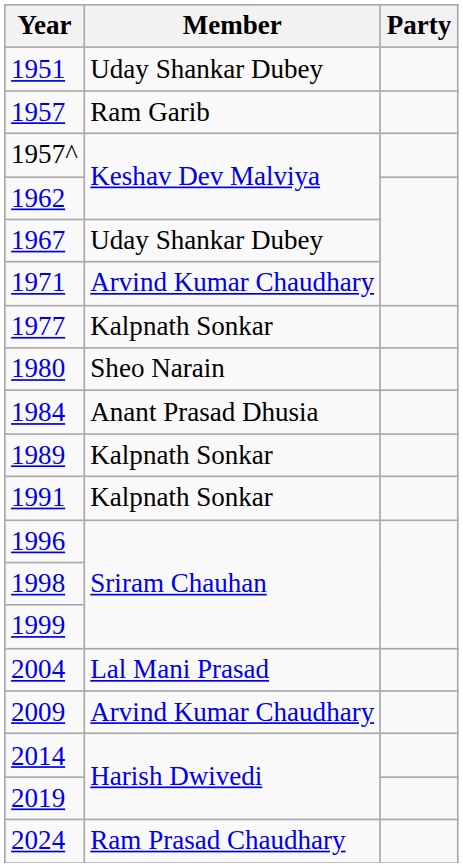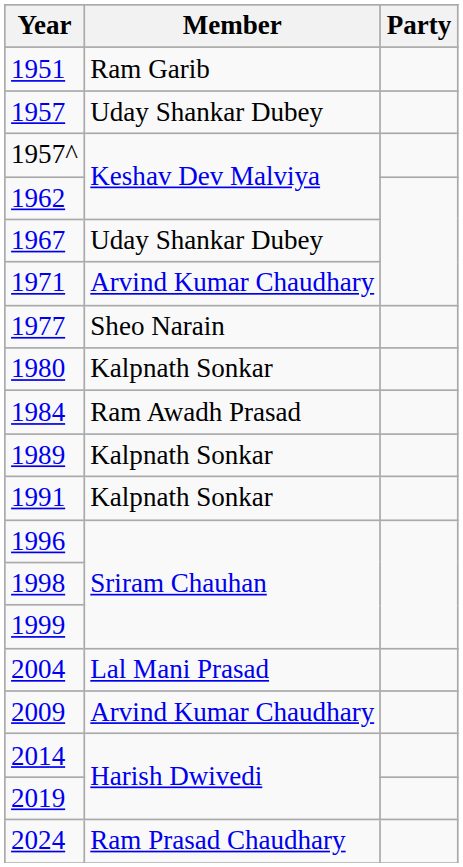1951 | Member: Uday Shankar Dubey -> Ram Garib
1957 | Member: Ram Garib -> Uday Shankar Dubey
1977 | Member: Kalpnath Sonkar -> Sheo Narain
1980 | Member: Sheo Narain -> Kalpnath Sonkar
1984 | Member: Anant Prasad Dhusia -> Ram Awadh Prasad
